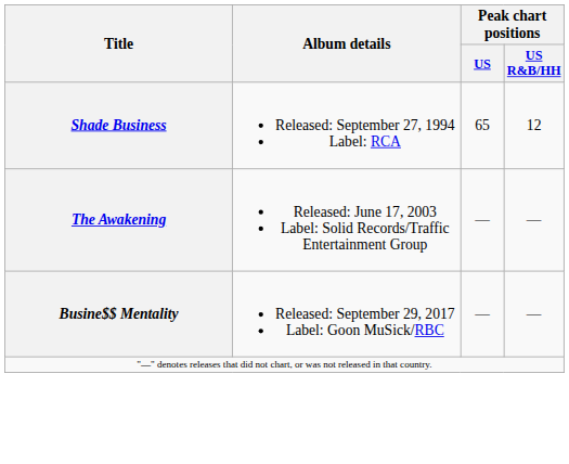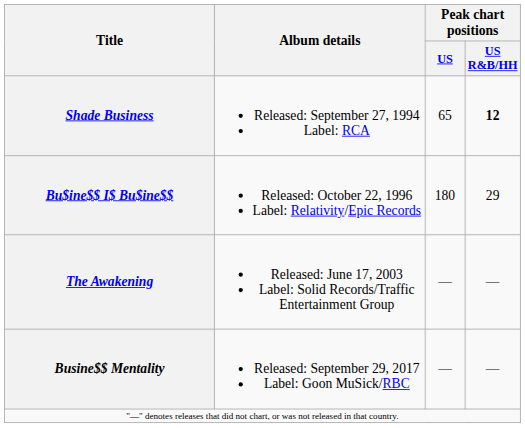Shade Business | Peak chart positions / US R&B/HH: normal -> bold
+ row: Bu$ine$$ I$ Bu$ine$$ | Released: October 22, 1996 Label: Relativity/Epic Records | 180 | 29
